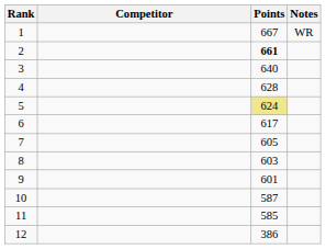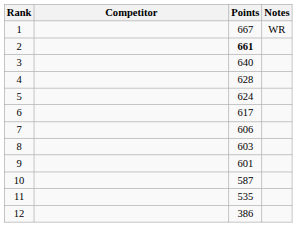5 | Points: khaki background -> no background
7 | Points: 605 -> 606
11 | Points: 585 -> 535
